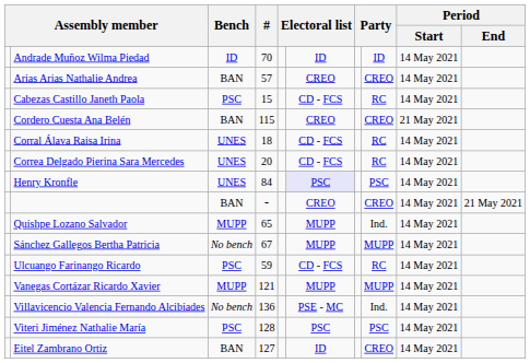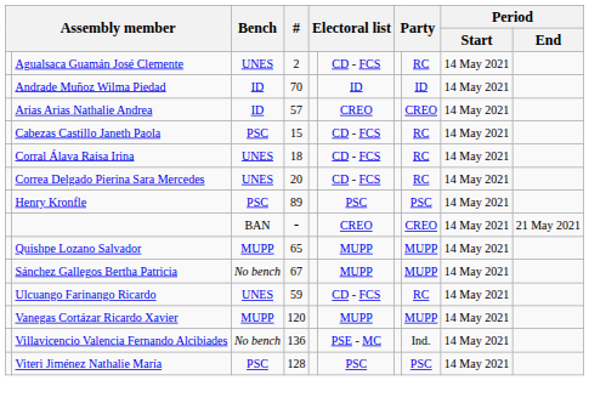+ row: Agualsaca Guamán José Clemente | UNES | 2 | CD - FCS | RC | 14 May 2021
Arias Arias Nathalie Andrea | Bench: BAN -> ID
- row: Cordero Cuesta Ana Belén | BAN | 115 | CREO | CREO | 21 May 2021
Henry Kronfle | Bench: UNES -> PSC
Henry Kronfle | #: 84 -> 89
Henry Kronfle | column 6: lavender background -> no background
Quishpe Lozano Salvador | column 8: Ind. -> MUPP
Ulcuango Farinango Ricardo | Bench: PSC -> UNES
Vanegas Cortázar Ricardo Xavier | #: 121 -> 120
- row: Eitel Zambrano Ortiz | BAN | 127 | ID | CREO | 14 May 2021
